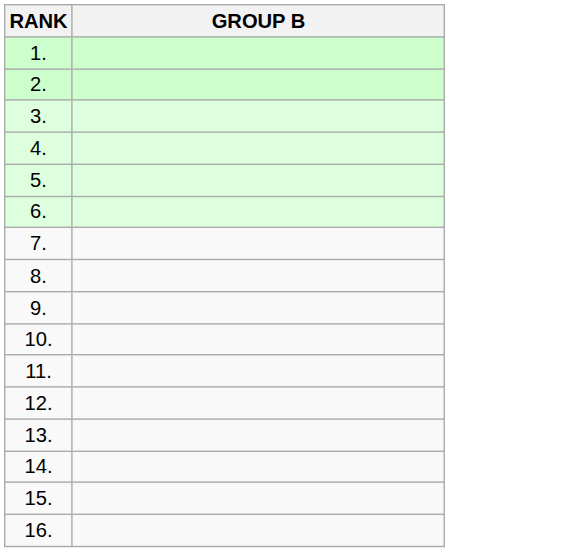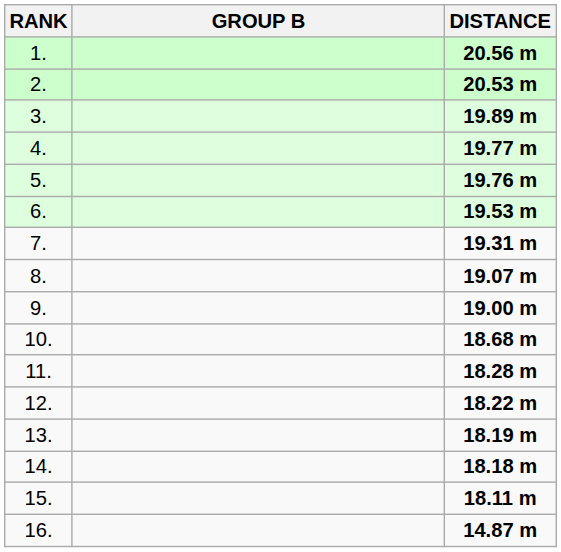+ column: DISTANCE | 20.56 m | 20.53 m | 19.89 m | 19.77 m | 19.76 m | 19.53 m | 19.31 m | 19.07 m | 19.00 m | 18.68 m | 18.28 m | 18.22 m | 18.19 m | 18.18 m | 18.11 m | 14.87 m
